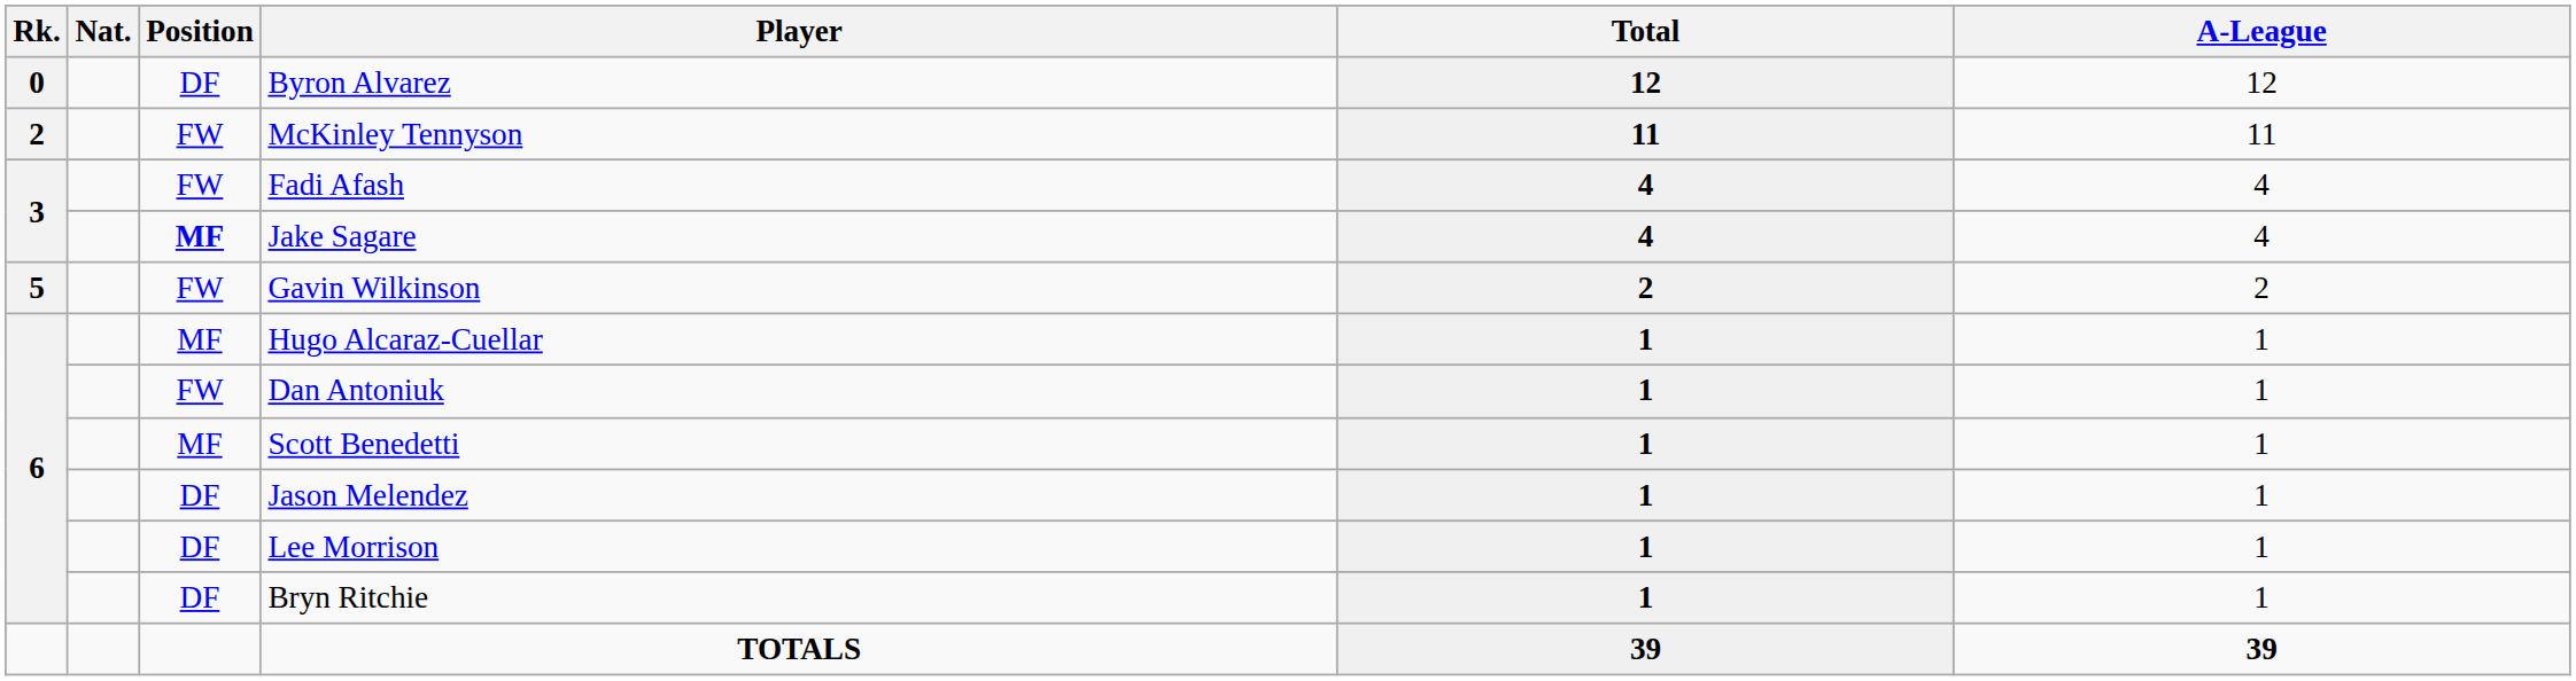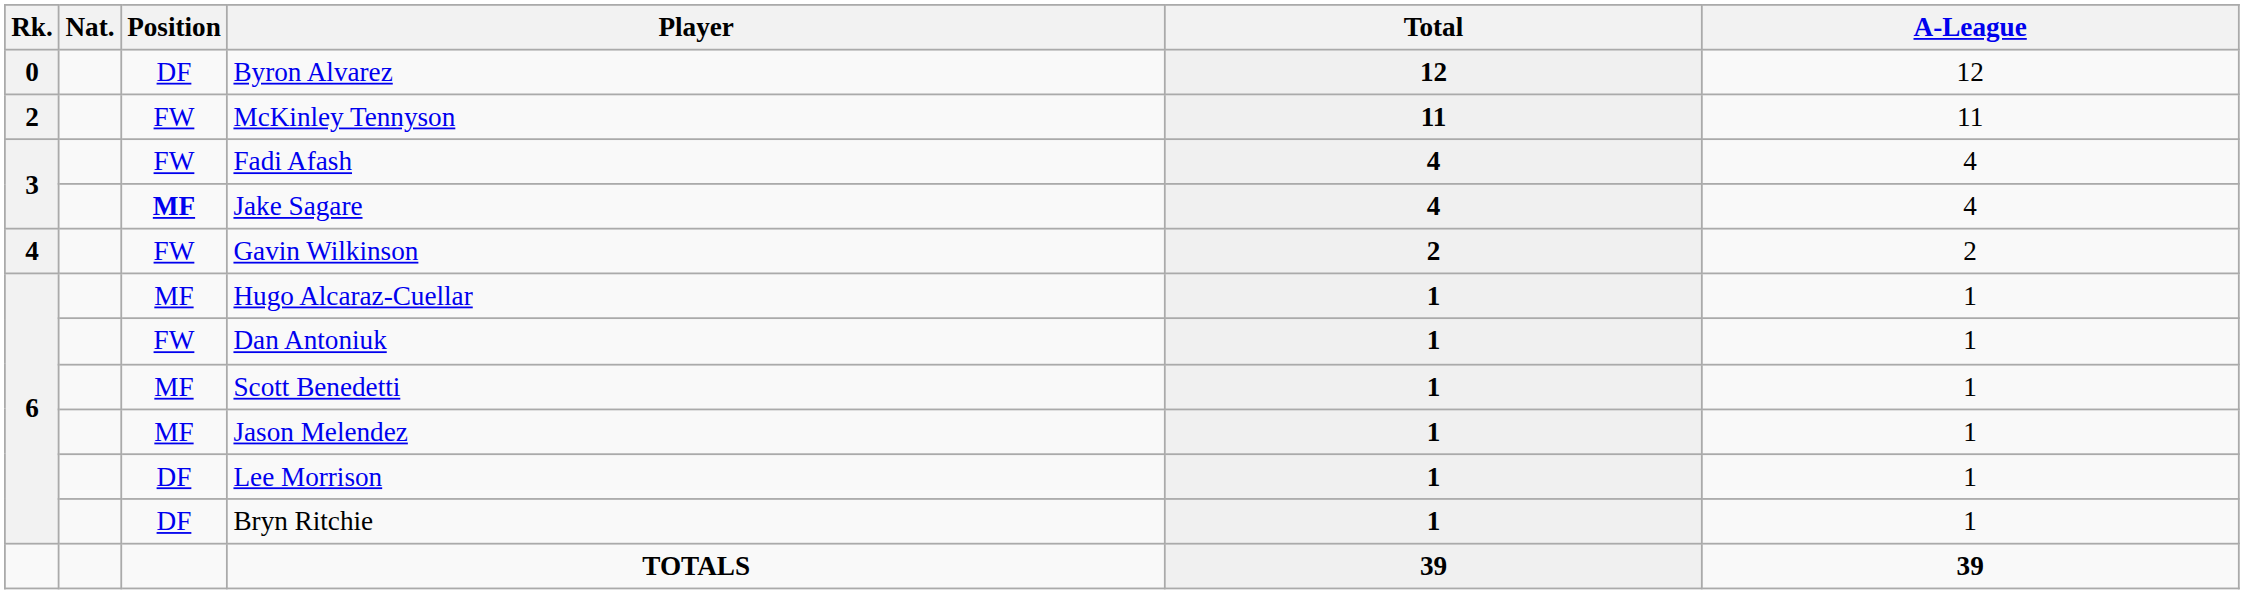Gavin Wilkinson | Rk.: 5 -> 4
Jason Melendez | Position: DF -> MF
